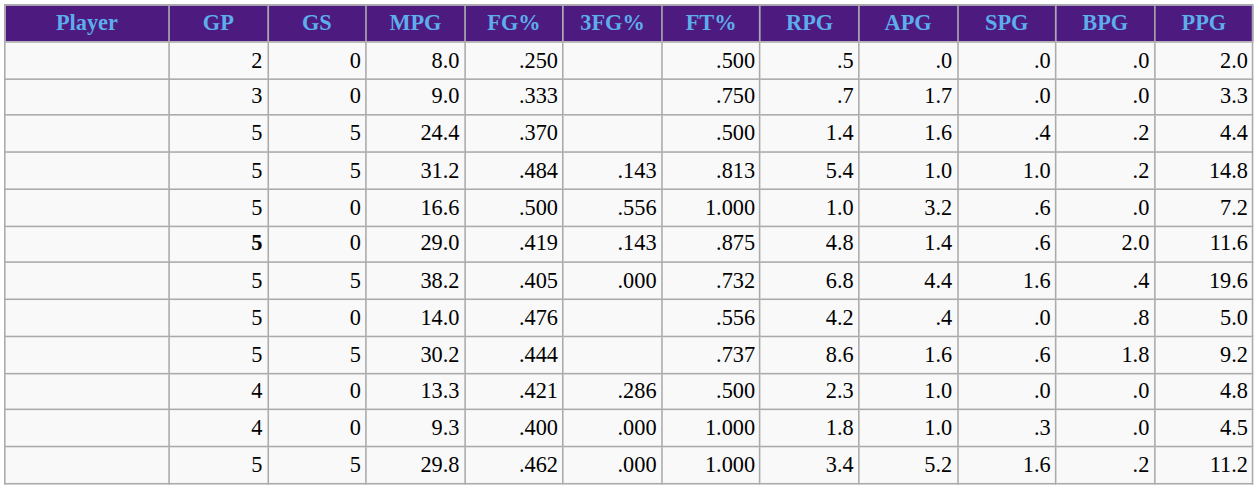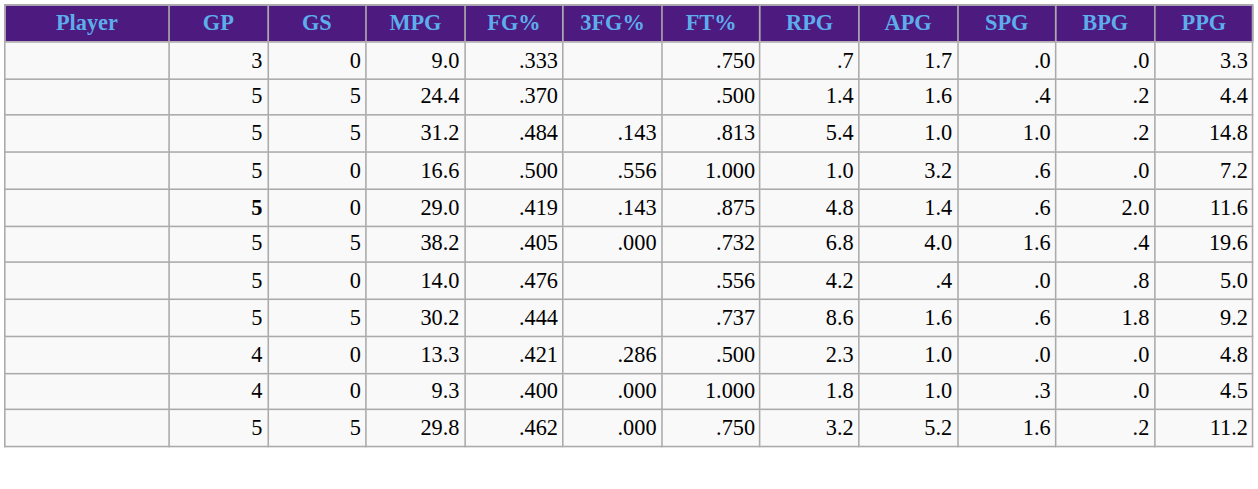- row: 2 | 0 | 8.0 | .250 | .500 | .5 | .0 | .0 | .0 | 2.0
38.2 | APG: 4.4 -> 4.0
29.8 | FT%: 1.000 -> .750
29.8 | RPG: 3.4 -> 3.2
